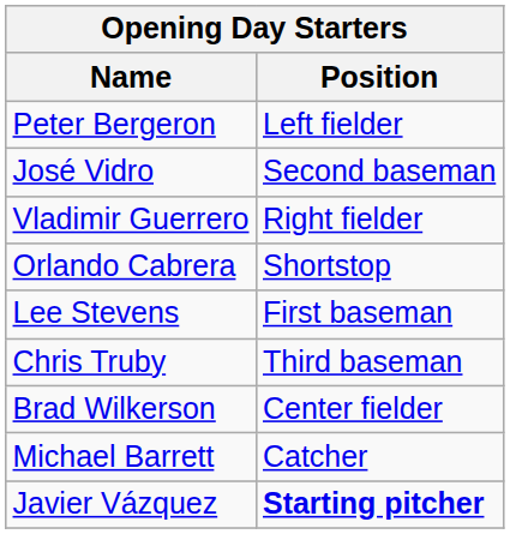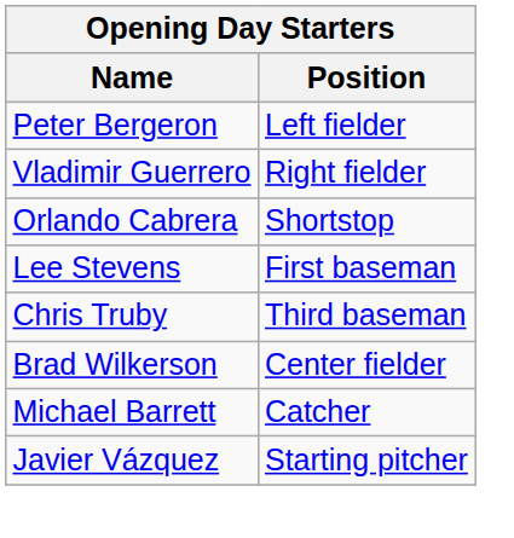- row: José Vidro | Second baseman
Javier Vázquez | Position: bold -> normal
